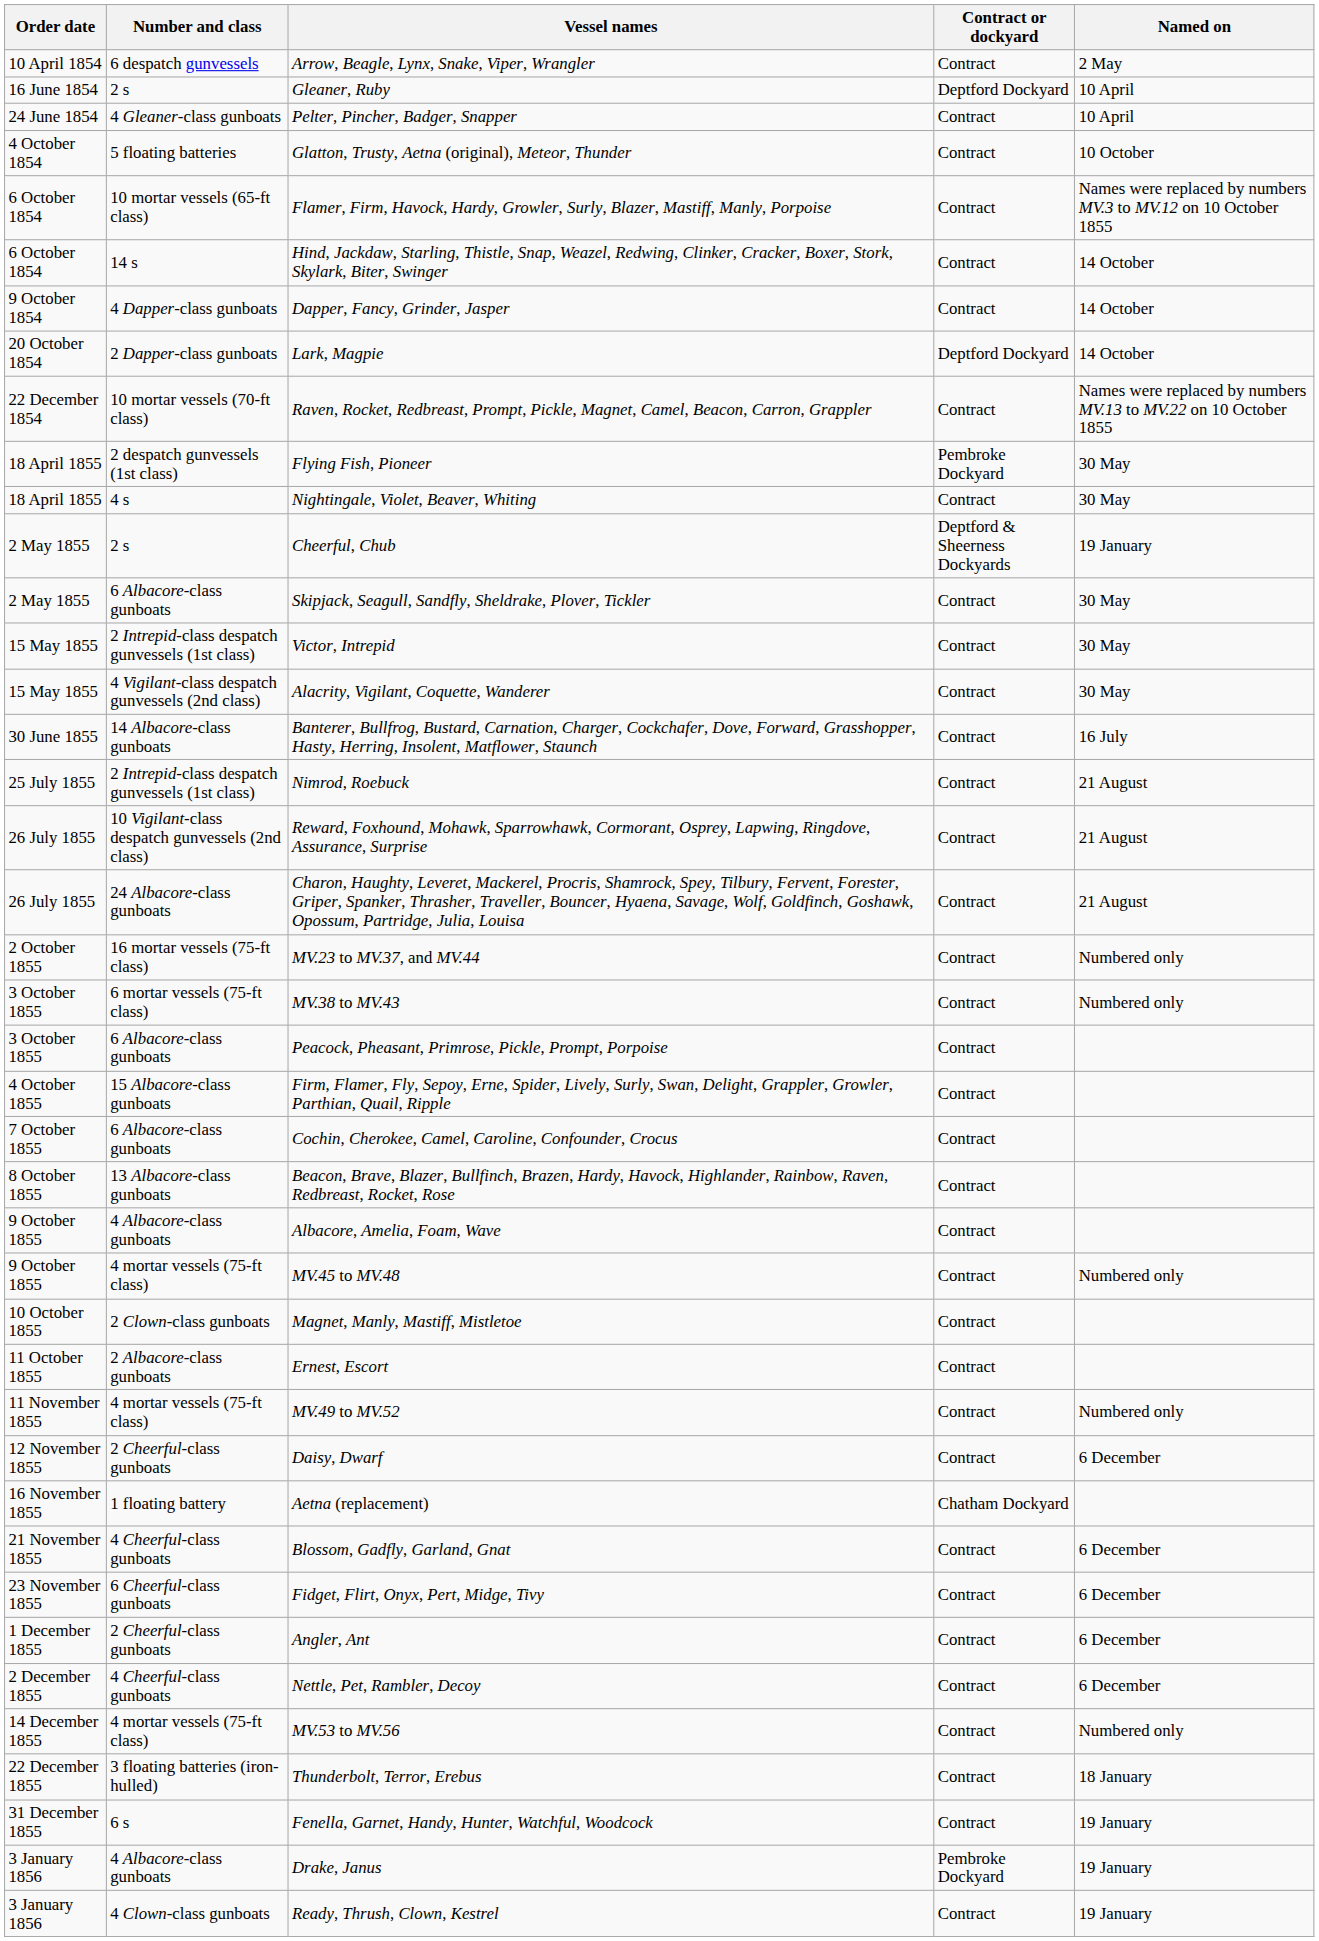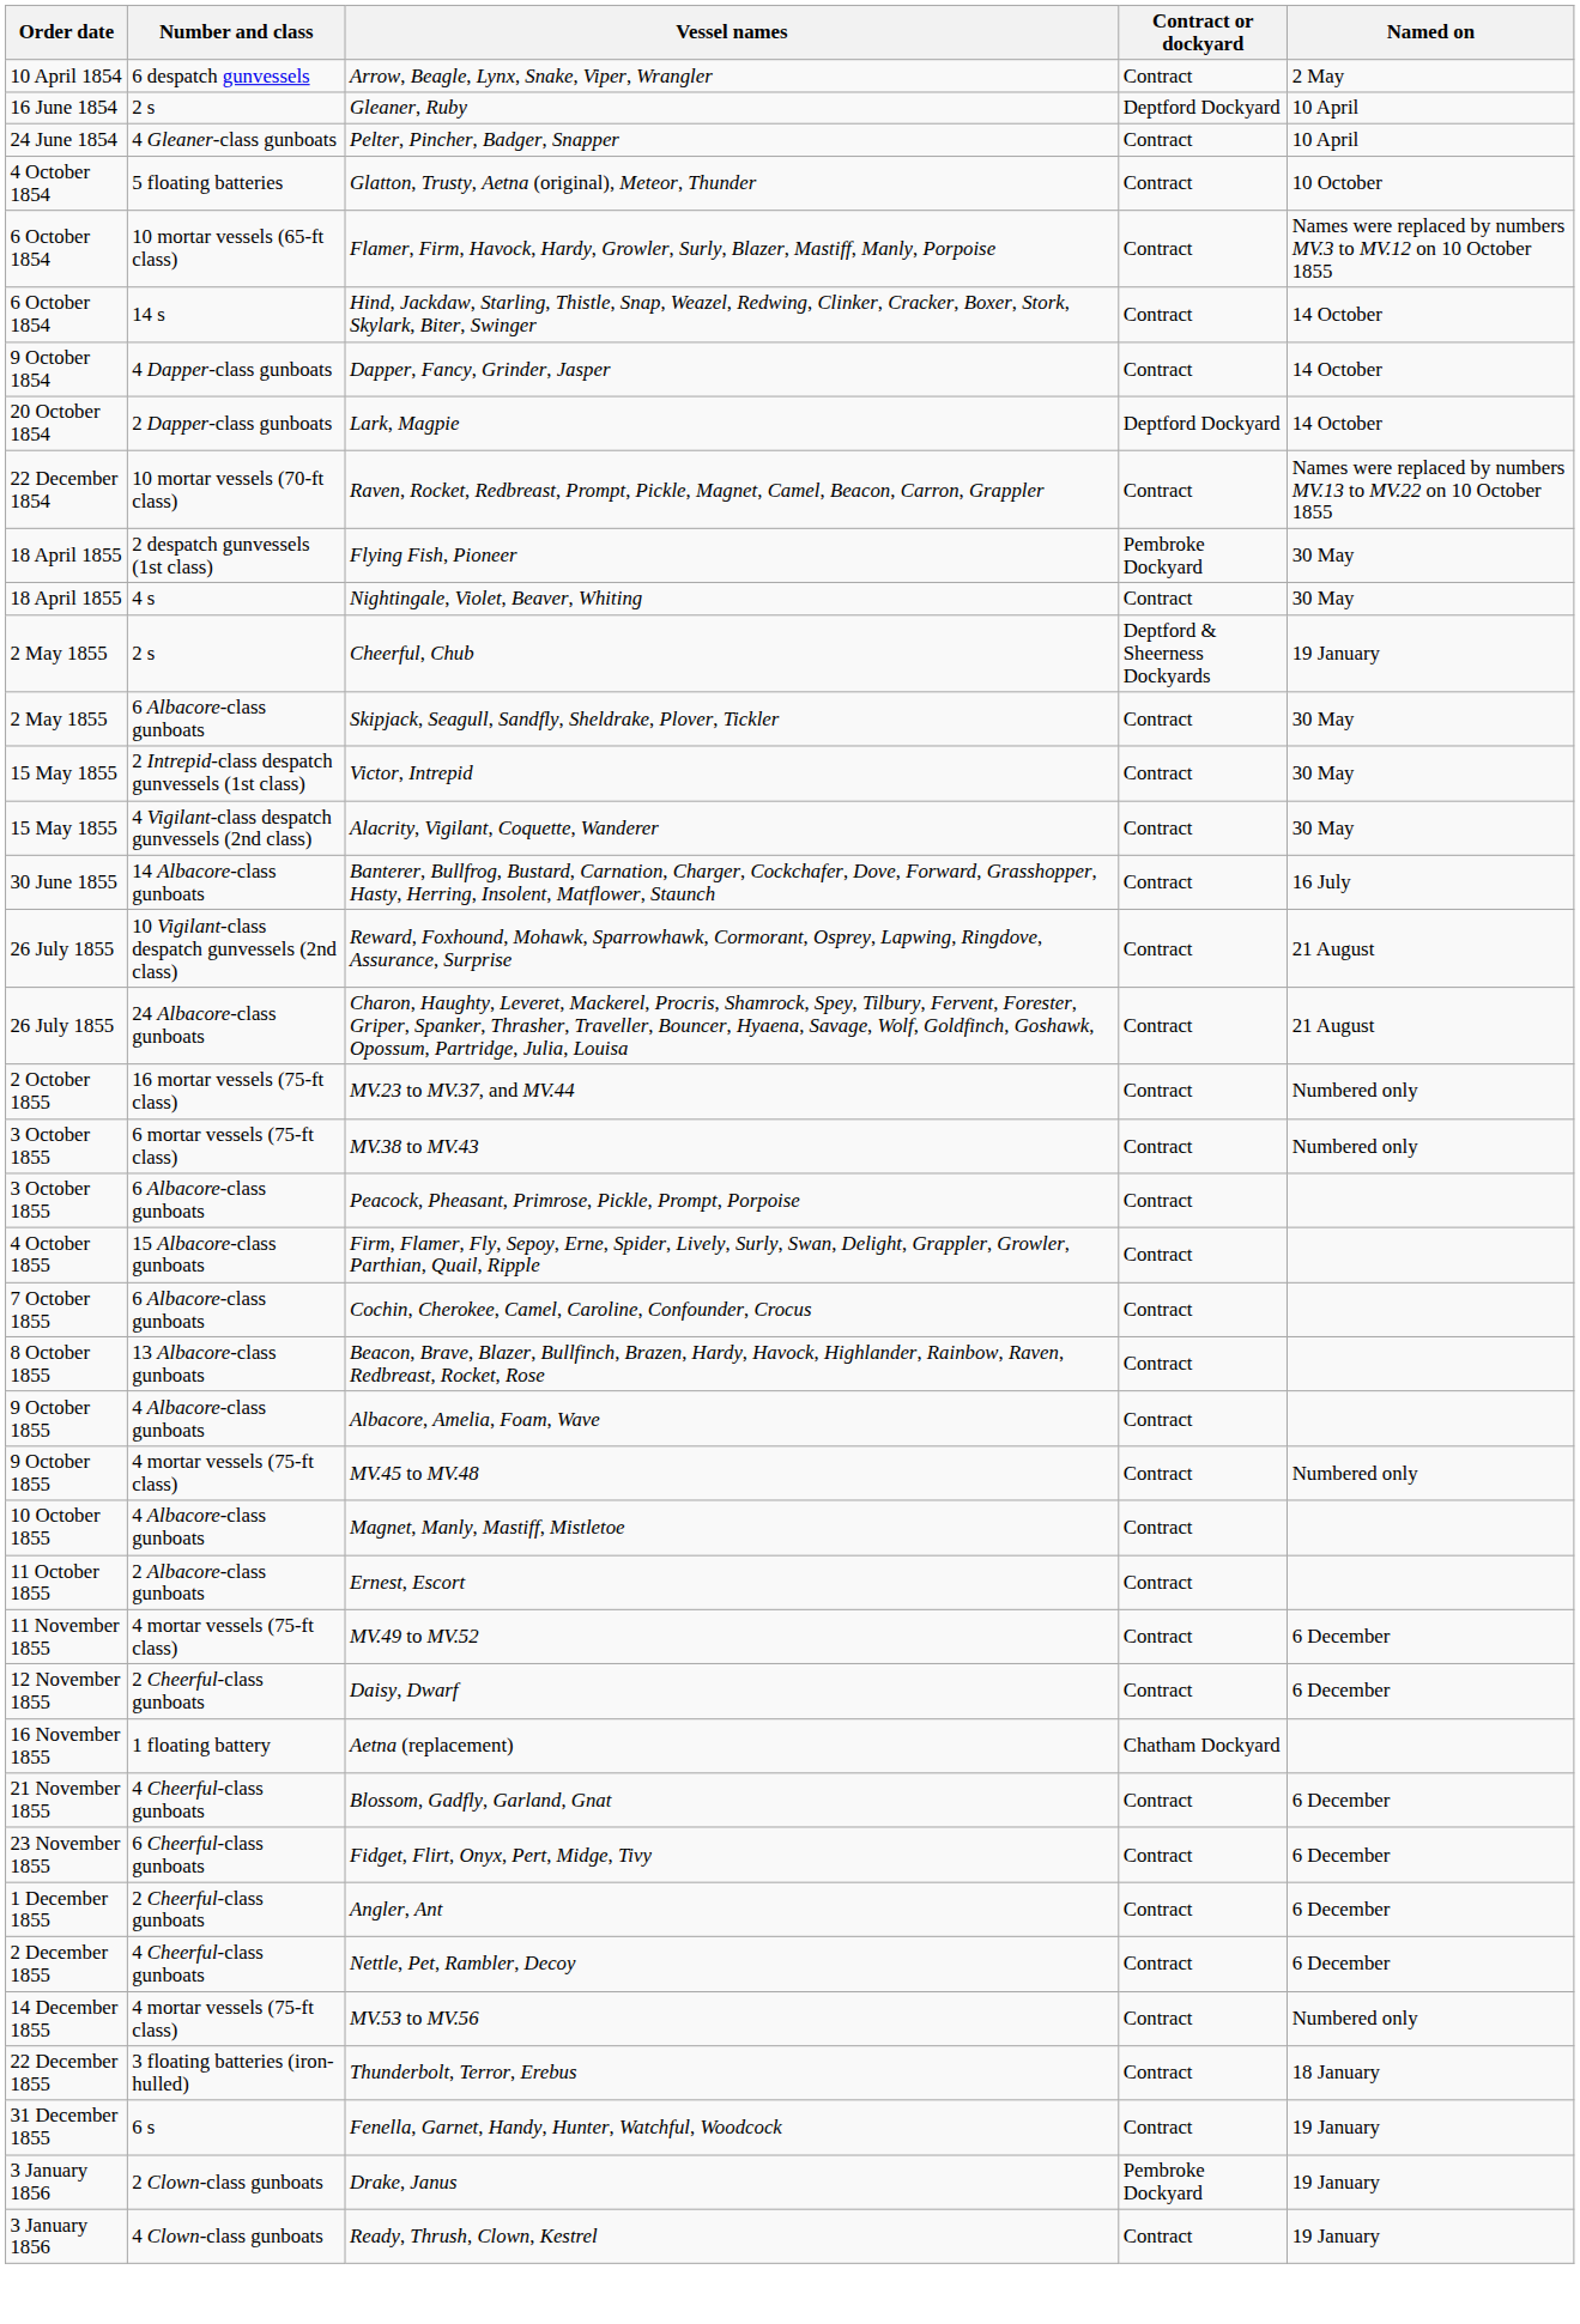- row: 25 July 1855 | 2 Intrepid-class despatch gunvessels (1st class) | Nimrod, Roebuck | Contract | 21 August
Magnet, Manly, Mastiff, Mistletoe | Number and class: 2 Clown-class gunboats -> 4 Albacore-class gunboats
MV.49 to MV.52 | Named on: Numbered only -> 6 December
Drake, Janus | Number and class: 4 Albacore-class gunboats -> 2 Clown-class gunboats
